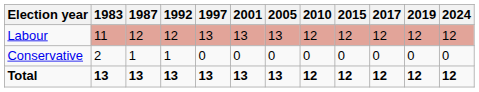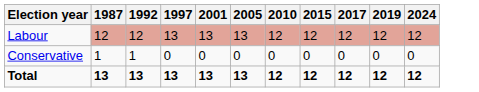- column: 1983 | 11 | 2 | 13
